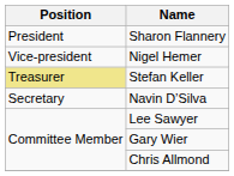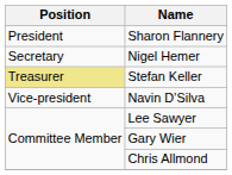Nigel Hemer | Position: Vice-president -> Secretary
Navin D’Silva | Position: Secretary -> Vice-president
